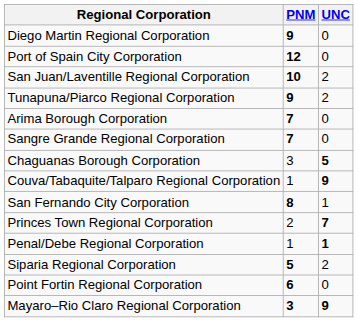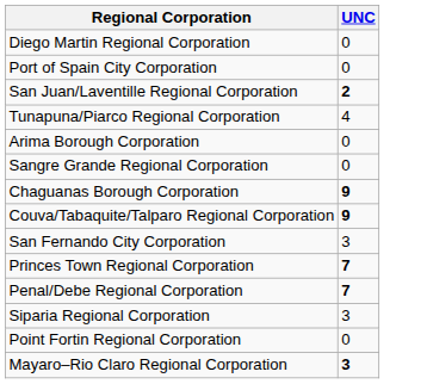- column: PNM | 9 | 12 | 10 | 9 | 7 | 7 | 3 | 1 | 8 | 2 | 1 | 5 | 6 | 3
San Juan/Laventille Regional Corporation | UNC: normal -> bold
Tunapuna/Piarco Regional Corporation | UNC: 2 -> 4
Chaguanas Borough Corporation | UNC: 5 -> 9
San Fernando City Corporation | UNC: 1 -> 3
Penal/Debe Regional Corporation | UNC: 1 -> 7
Siparia Regional Corporation | UNC: 2 -> 3
Mayaro–Rio Claro Regional Corporation | UNC: 9 -> 3
